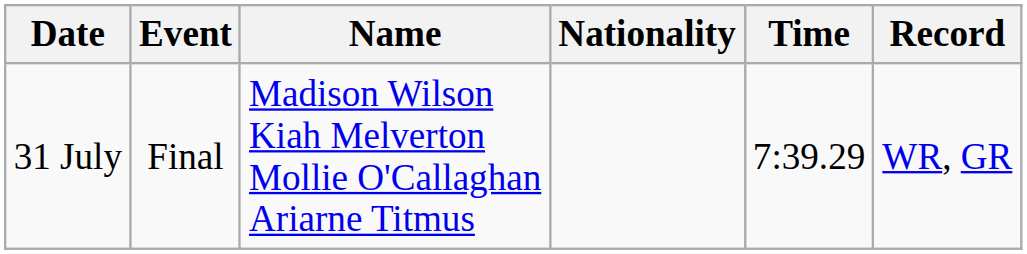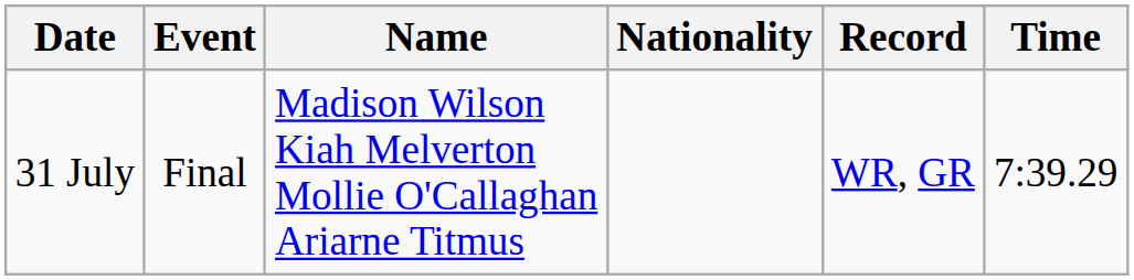columns swapped: Time <-> Record
